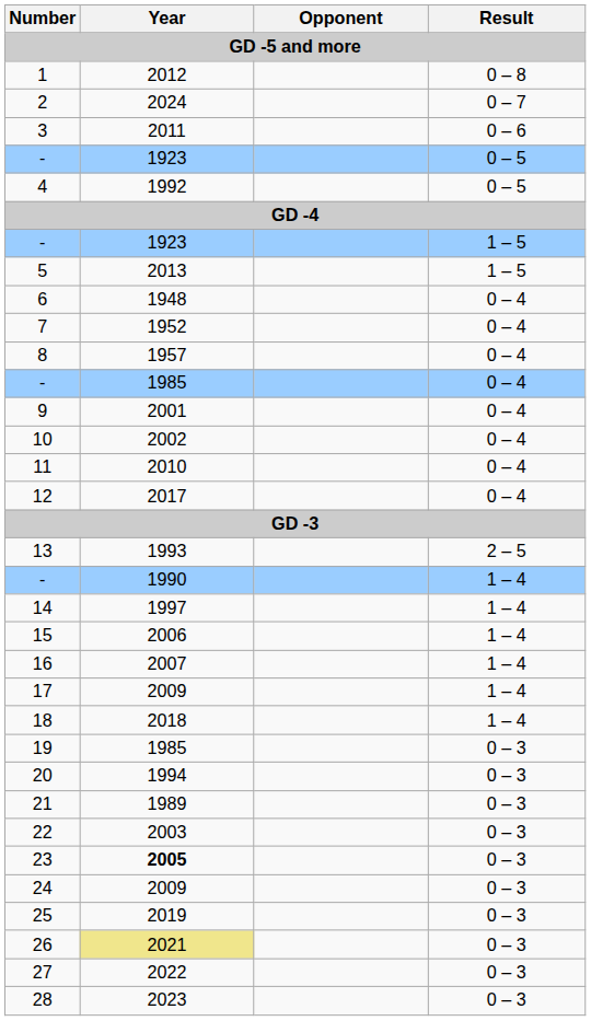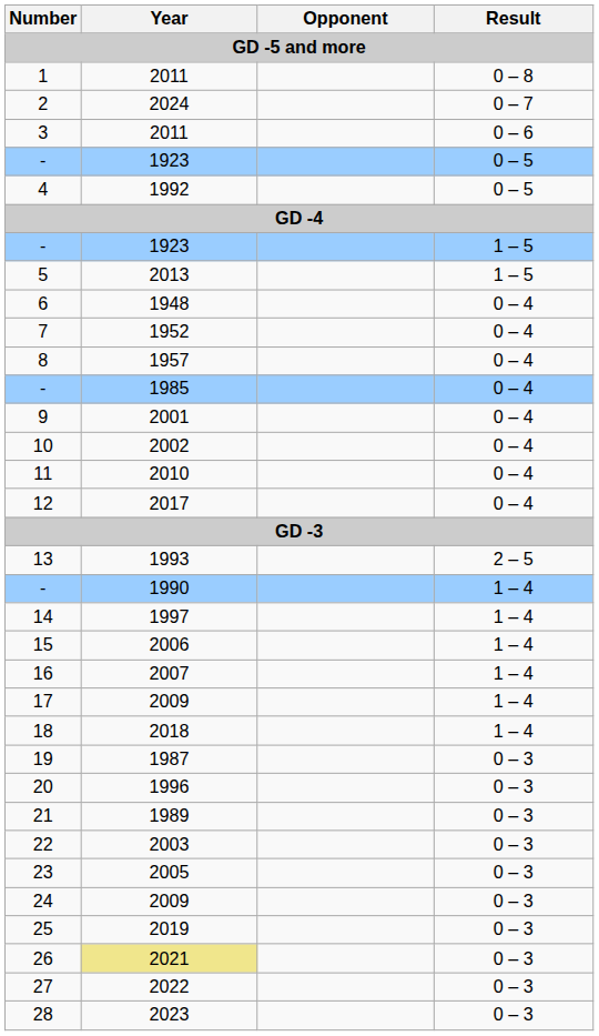1 | Year: 2012 -> 2011
19 | Year: 1985 -> 1987
20 | Year: 1994 -> 1996
23 | Year: bold -> normal
